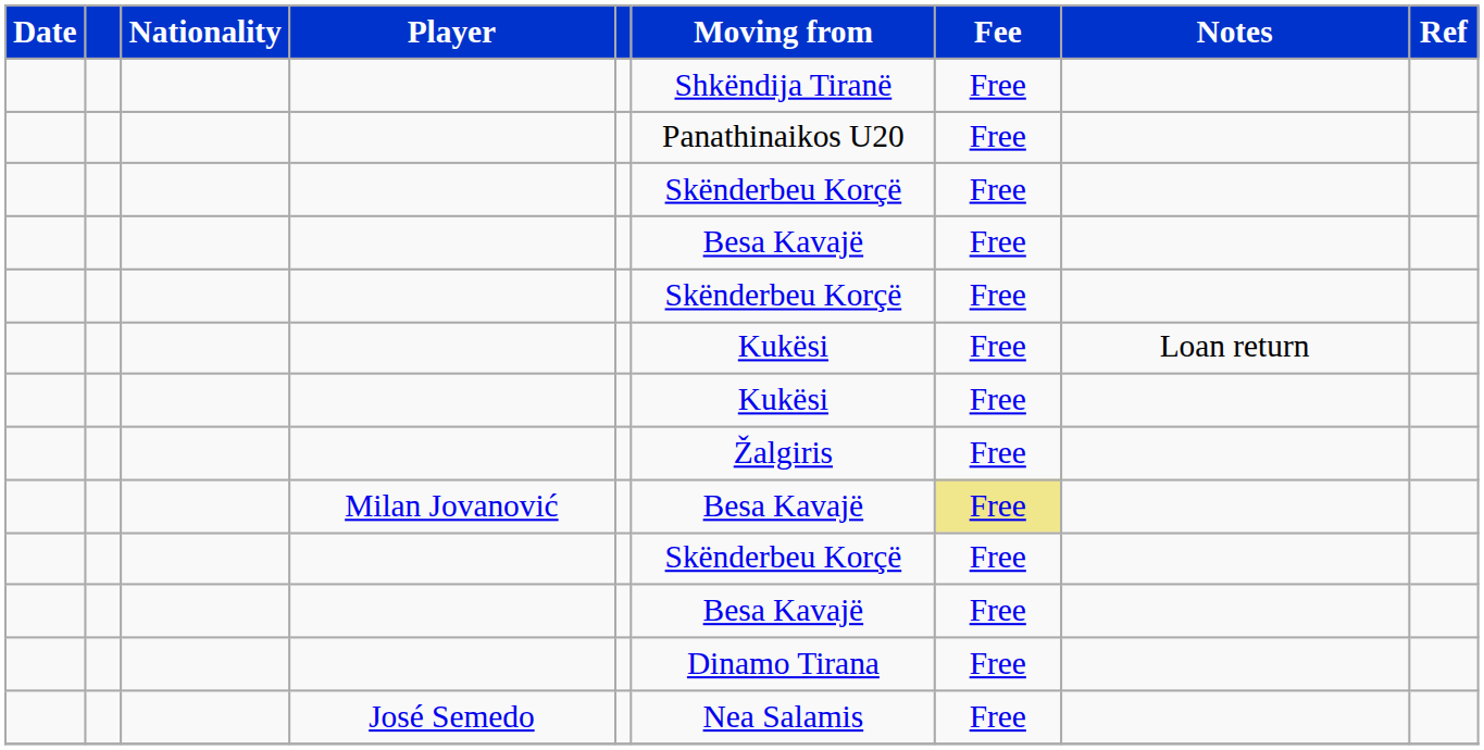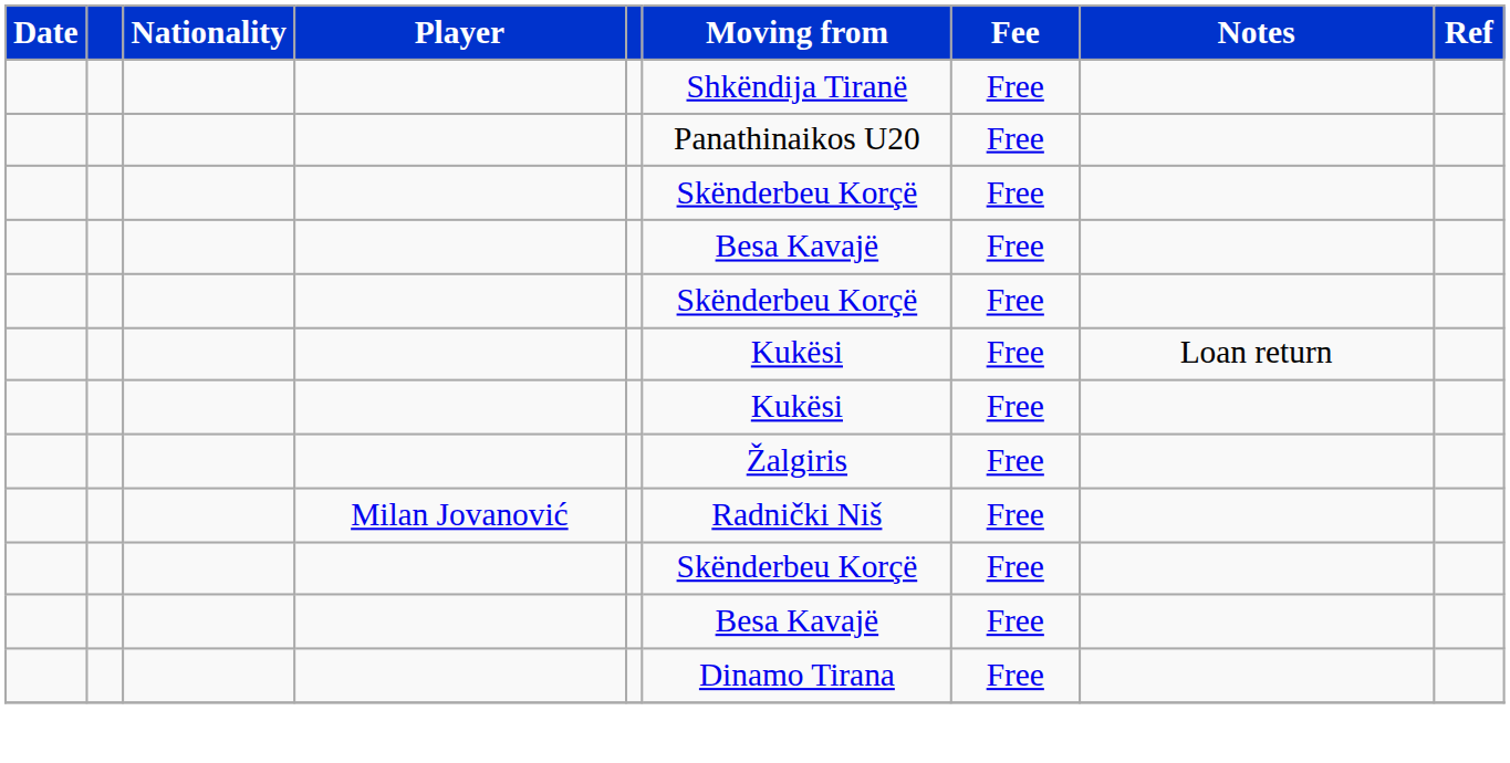Milan Jovanović | Moving from: Besa Kavajë -> Radnički Niš
Milan Jovanović | Fee: khaki background -> no background
- row: José Semedo | Nea Salamis | Free
